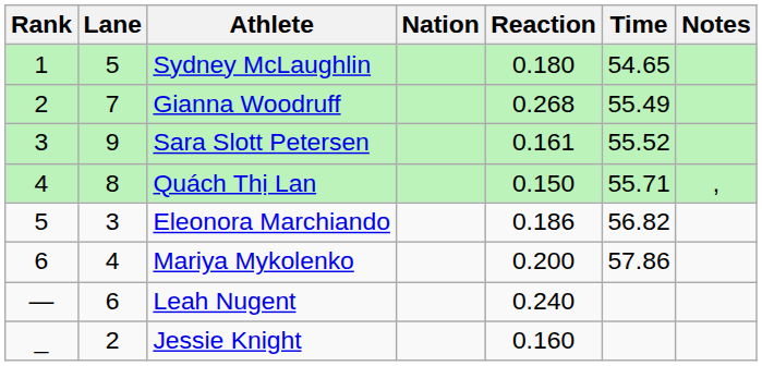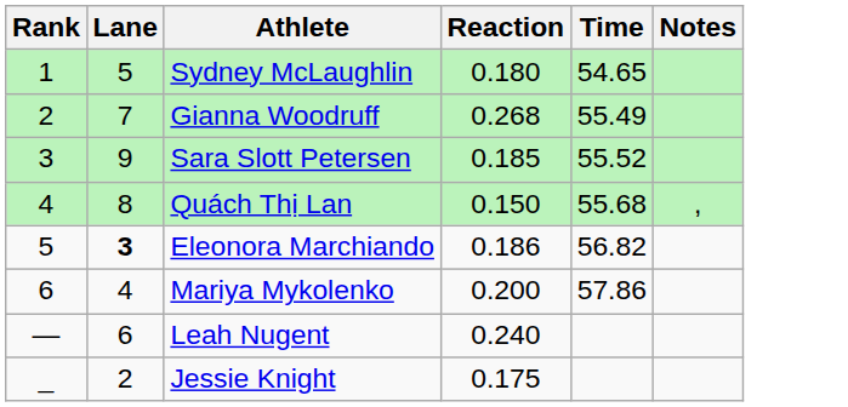- column: Nation
Sara Slott Petersen | Reaction: 0.161 -> 0.185
Quách Thị Lan | Time: 55.71 -> 55.68
Eleonora Marchiando | Lane: normal -> bold
Jessie Knight | Reaction: 0.160 -> 0.175
